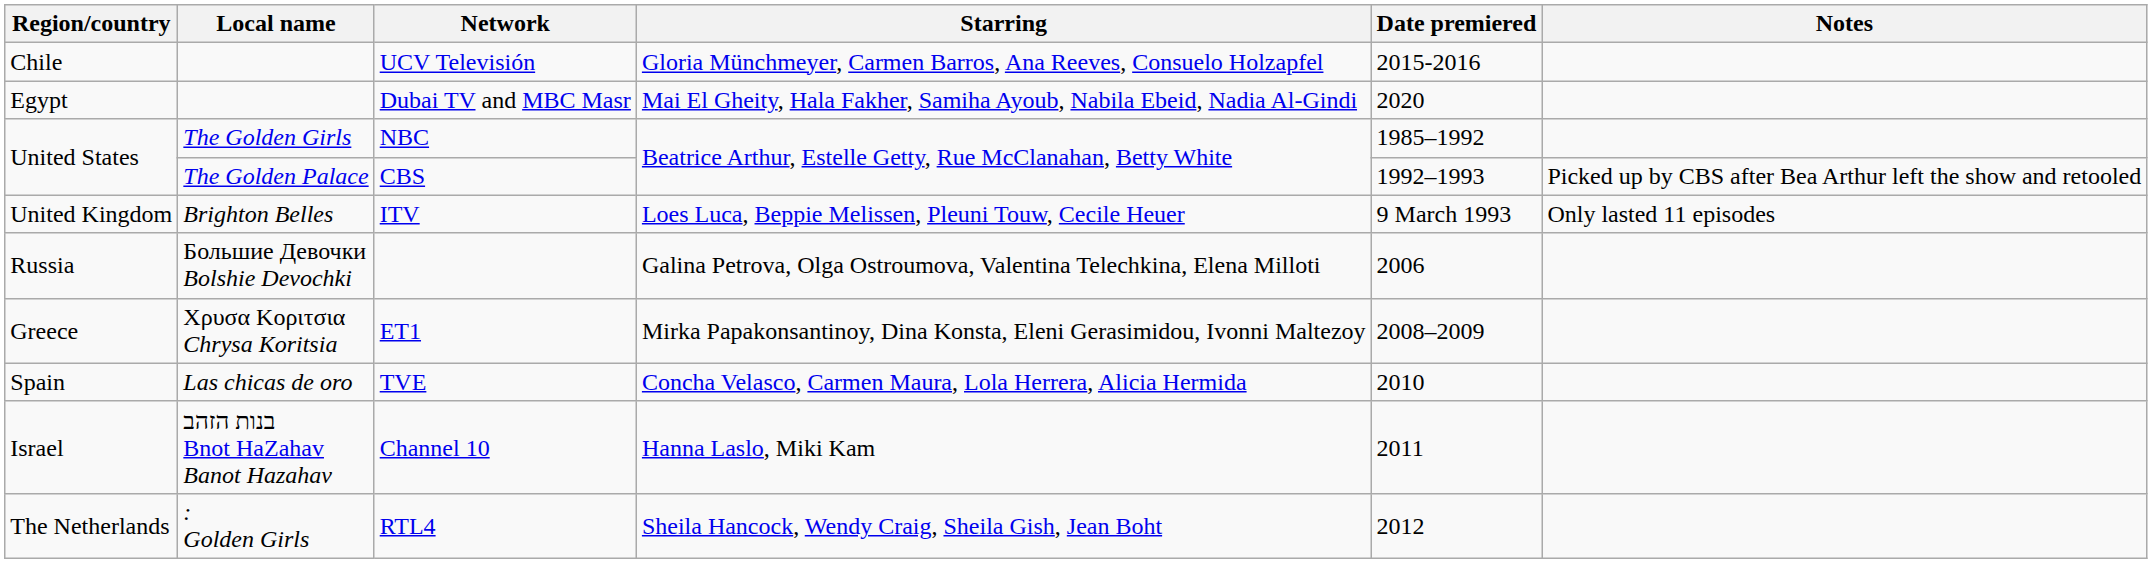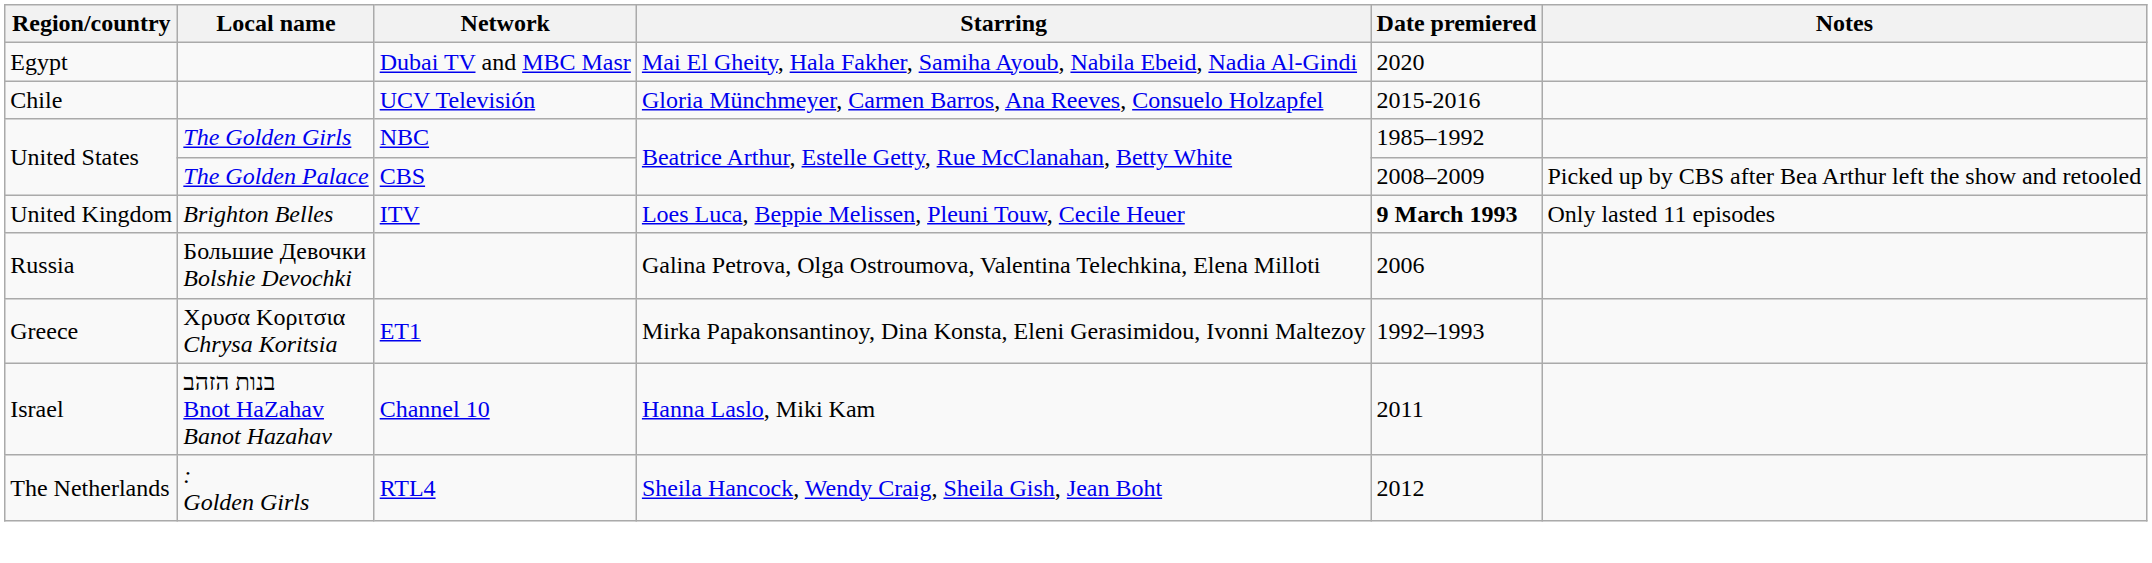rows swapped: Dubai TV and MBC Masr <-> UCV Televisión
CBS | Date premiered: 1992–1993 -> 2008–2009
ITV | Date premiered: normal -> bold
ET1 | Date premiered: 2008–2009 -> 1992–1993
- row: Spain | Las chicas de oro | TVE | Concha Velasco, Carmen Maura, Lola Herrera, Alicia Hermida | 2010
